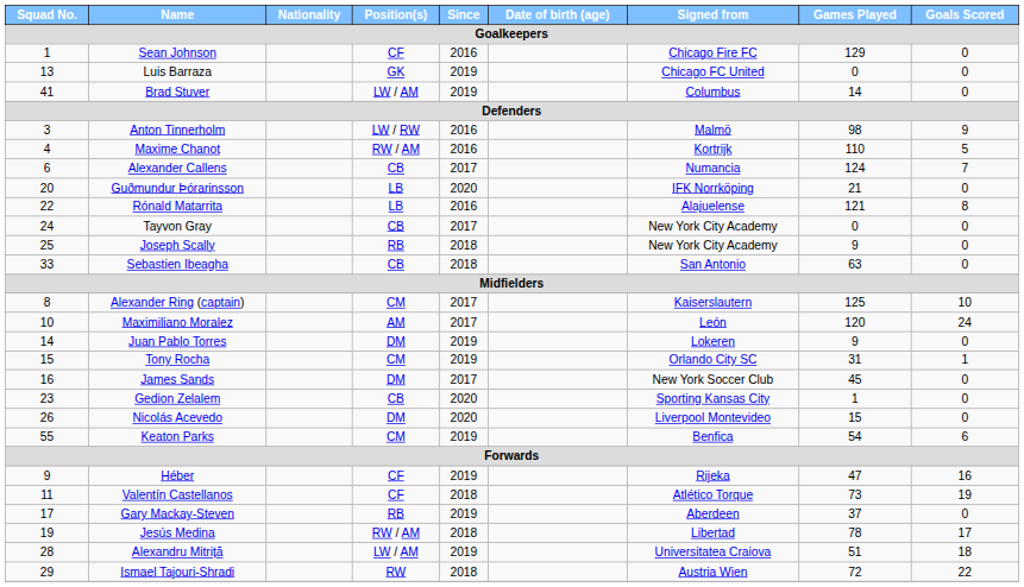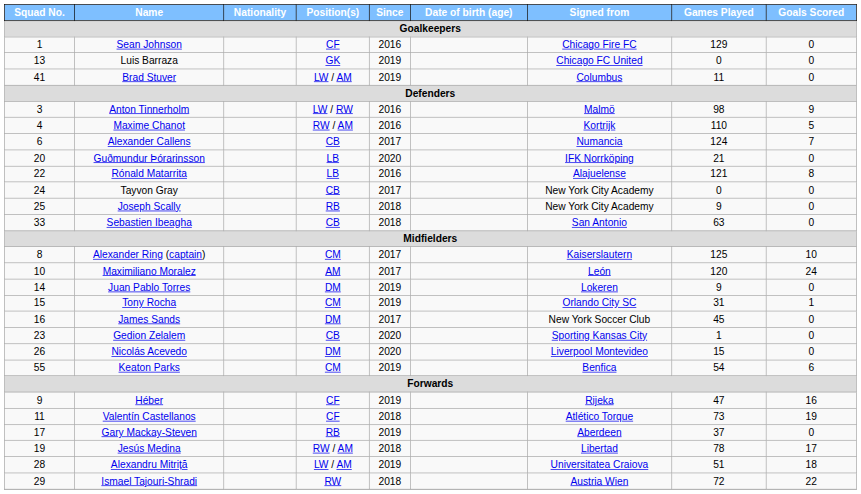Brad Stuver | Games Played / Goalkeepers: 14 -> 11
